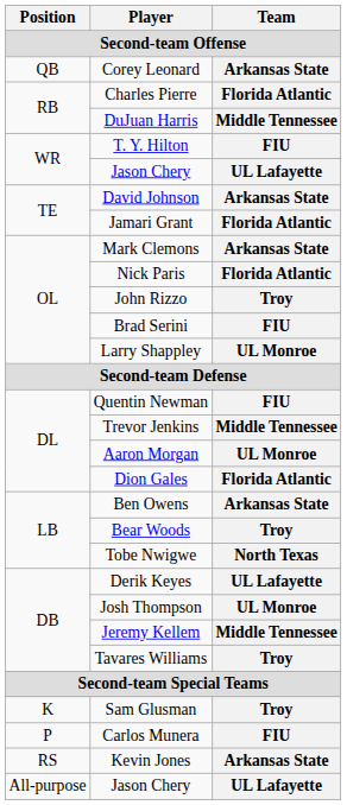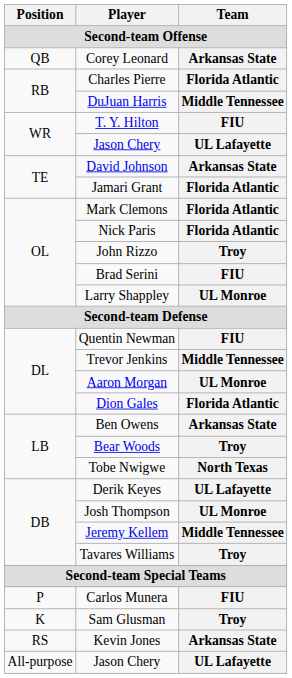Mark Clemons | Team: Arkansas State -> Florida Atlantic
rows swapped: Sam Glusman <-> Carlos Munera
